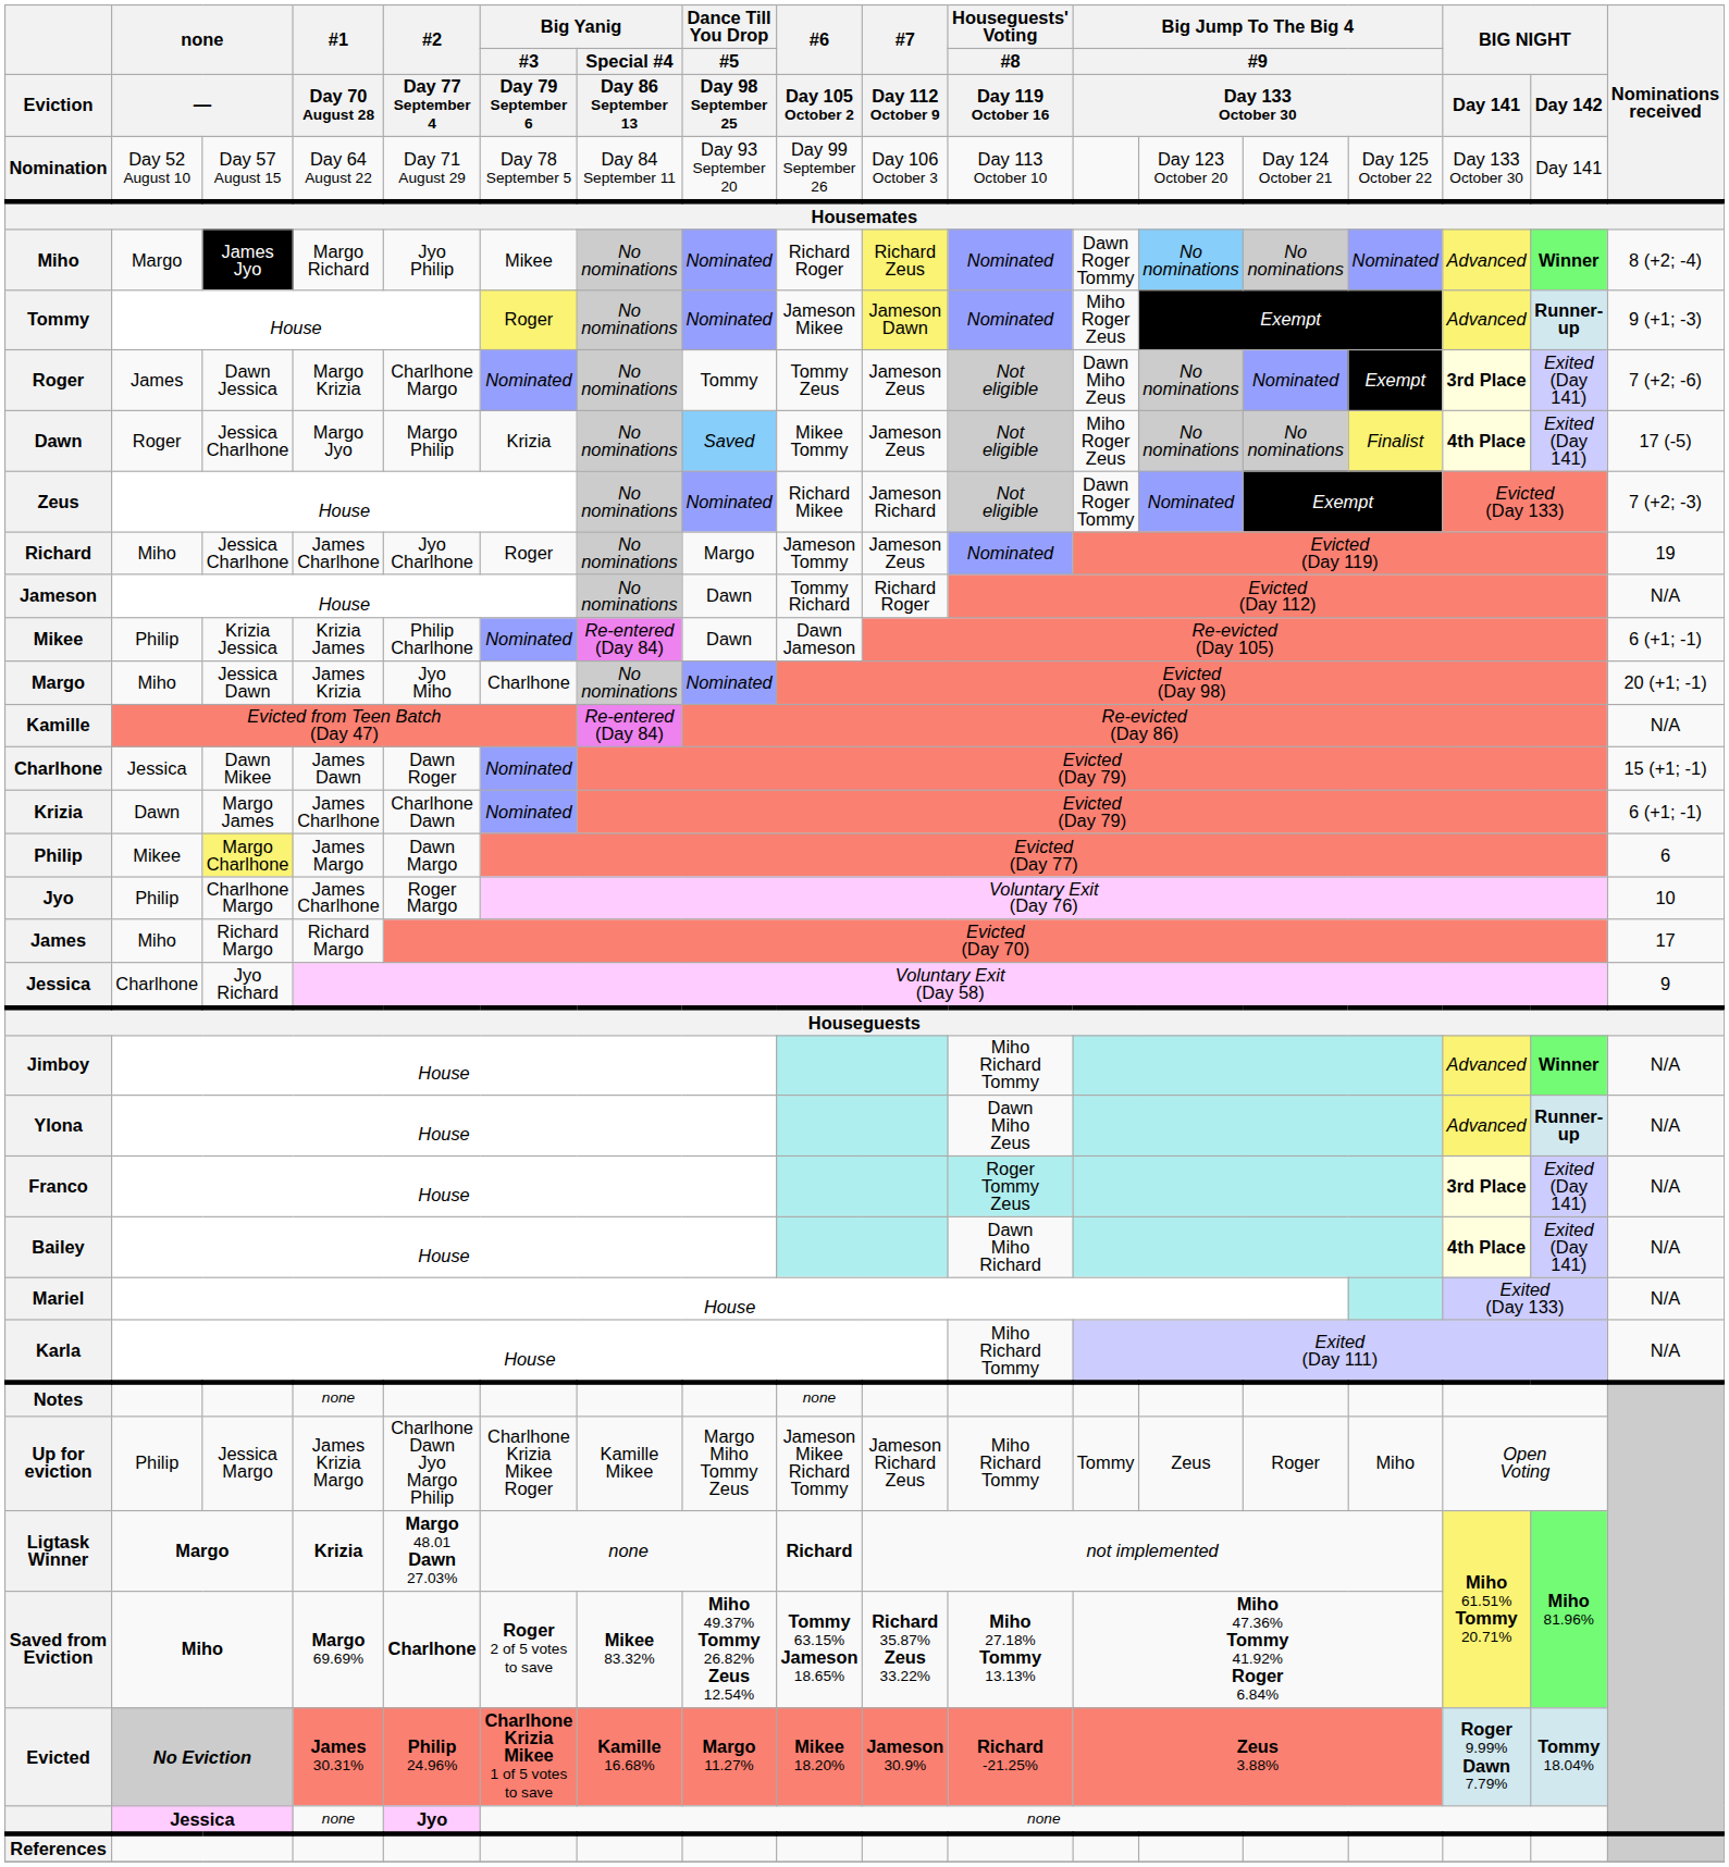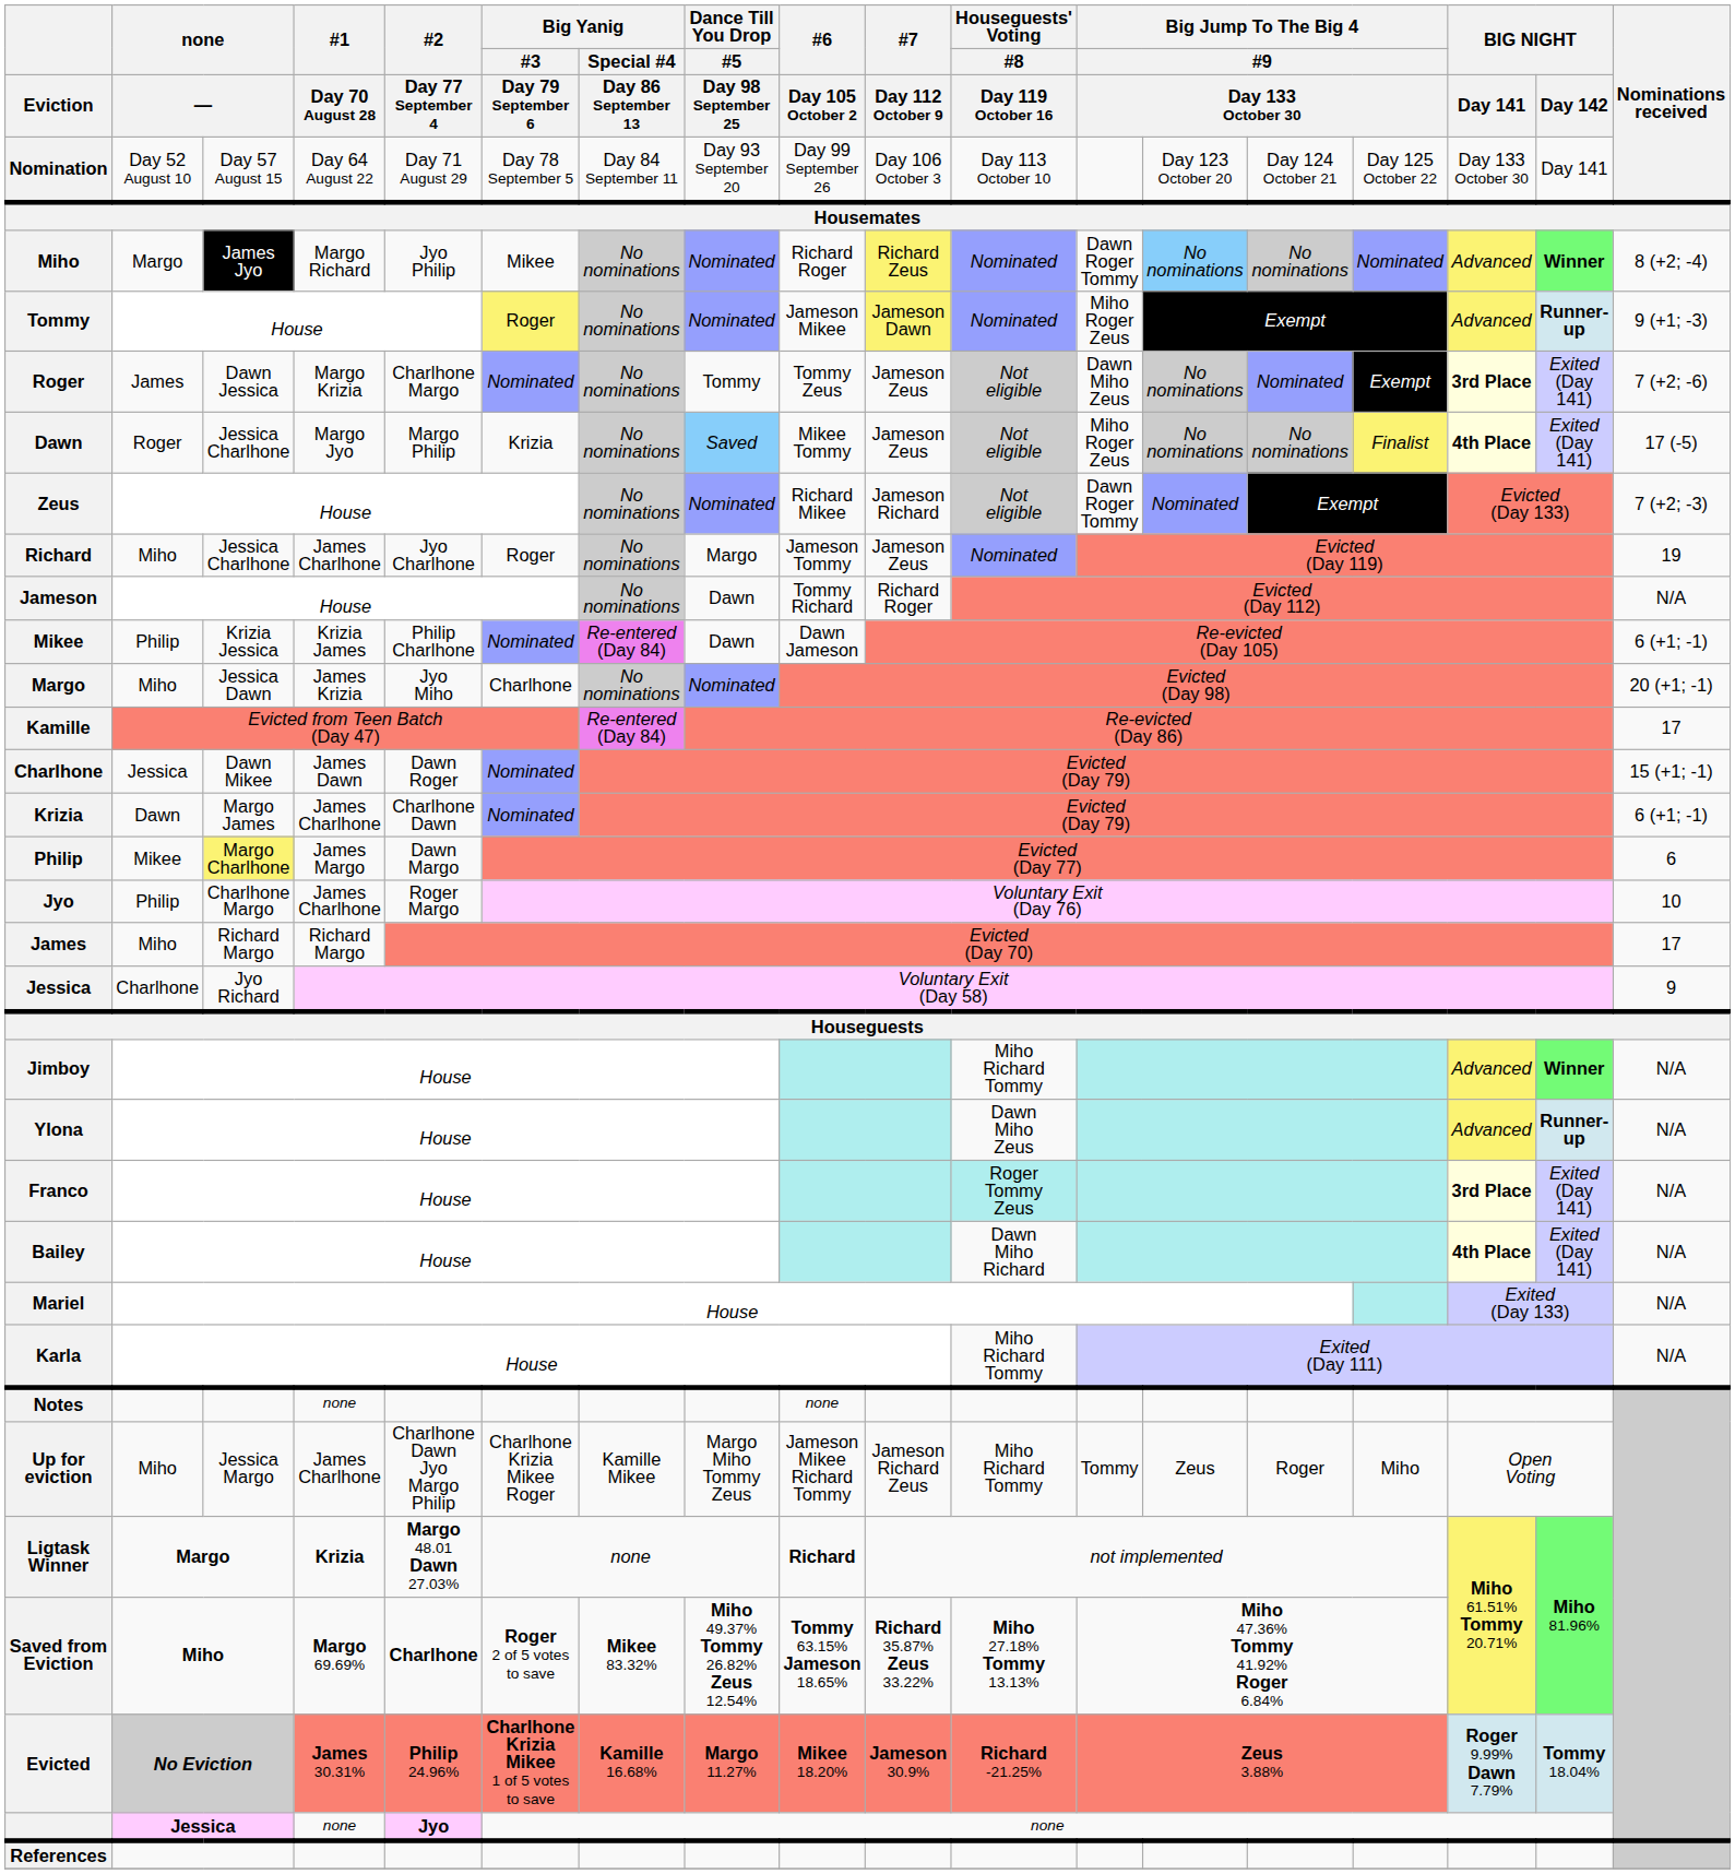Kamille | Nominations received: N/A -> 17
Up for eviction | column 2: Philip -> Miho
Up for eviction | #1 / Day 70 August 28: James Krizia Margo -> James Charlhone
